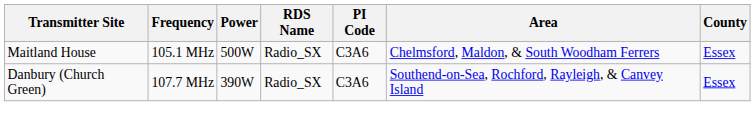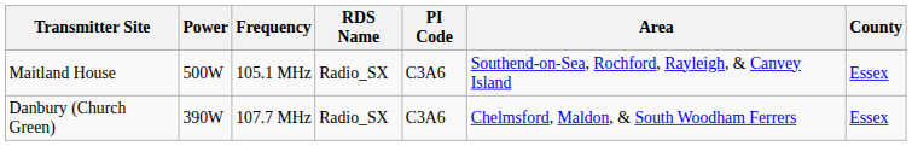columns swapped: Frequency <-> Power
Maitland House | Area: Chelmsford, Maldon, & South Woodham Ferrers -> Southend-on-Sea, Rochford, Rayleigh, & Canvey Island
Danbury (Church Green) | Area: Southend-on-Sea, Rochford, Rayleigh, & Canvey Island -> Chelmsford, Maldon, & South Woodham Ferrers
